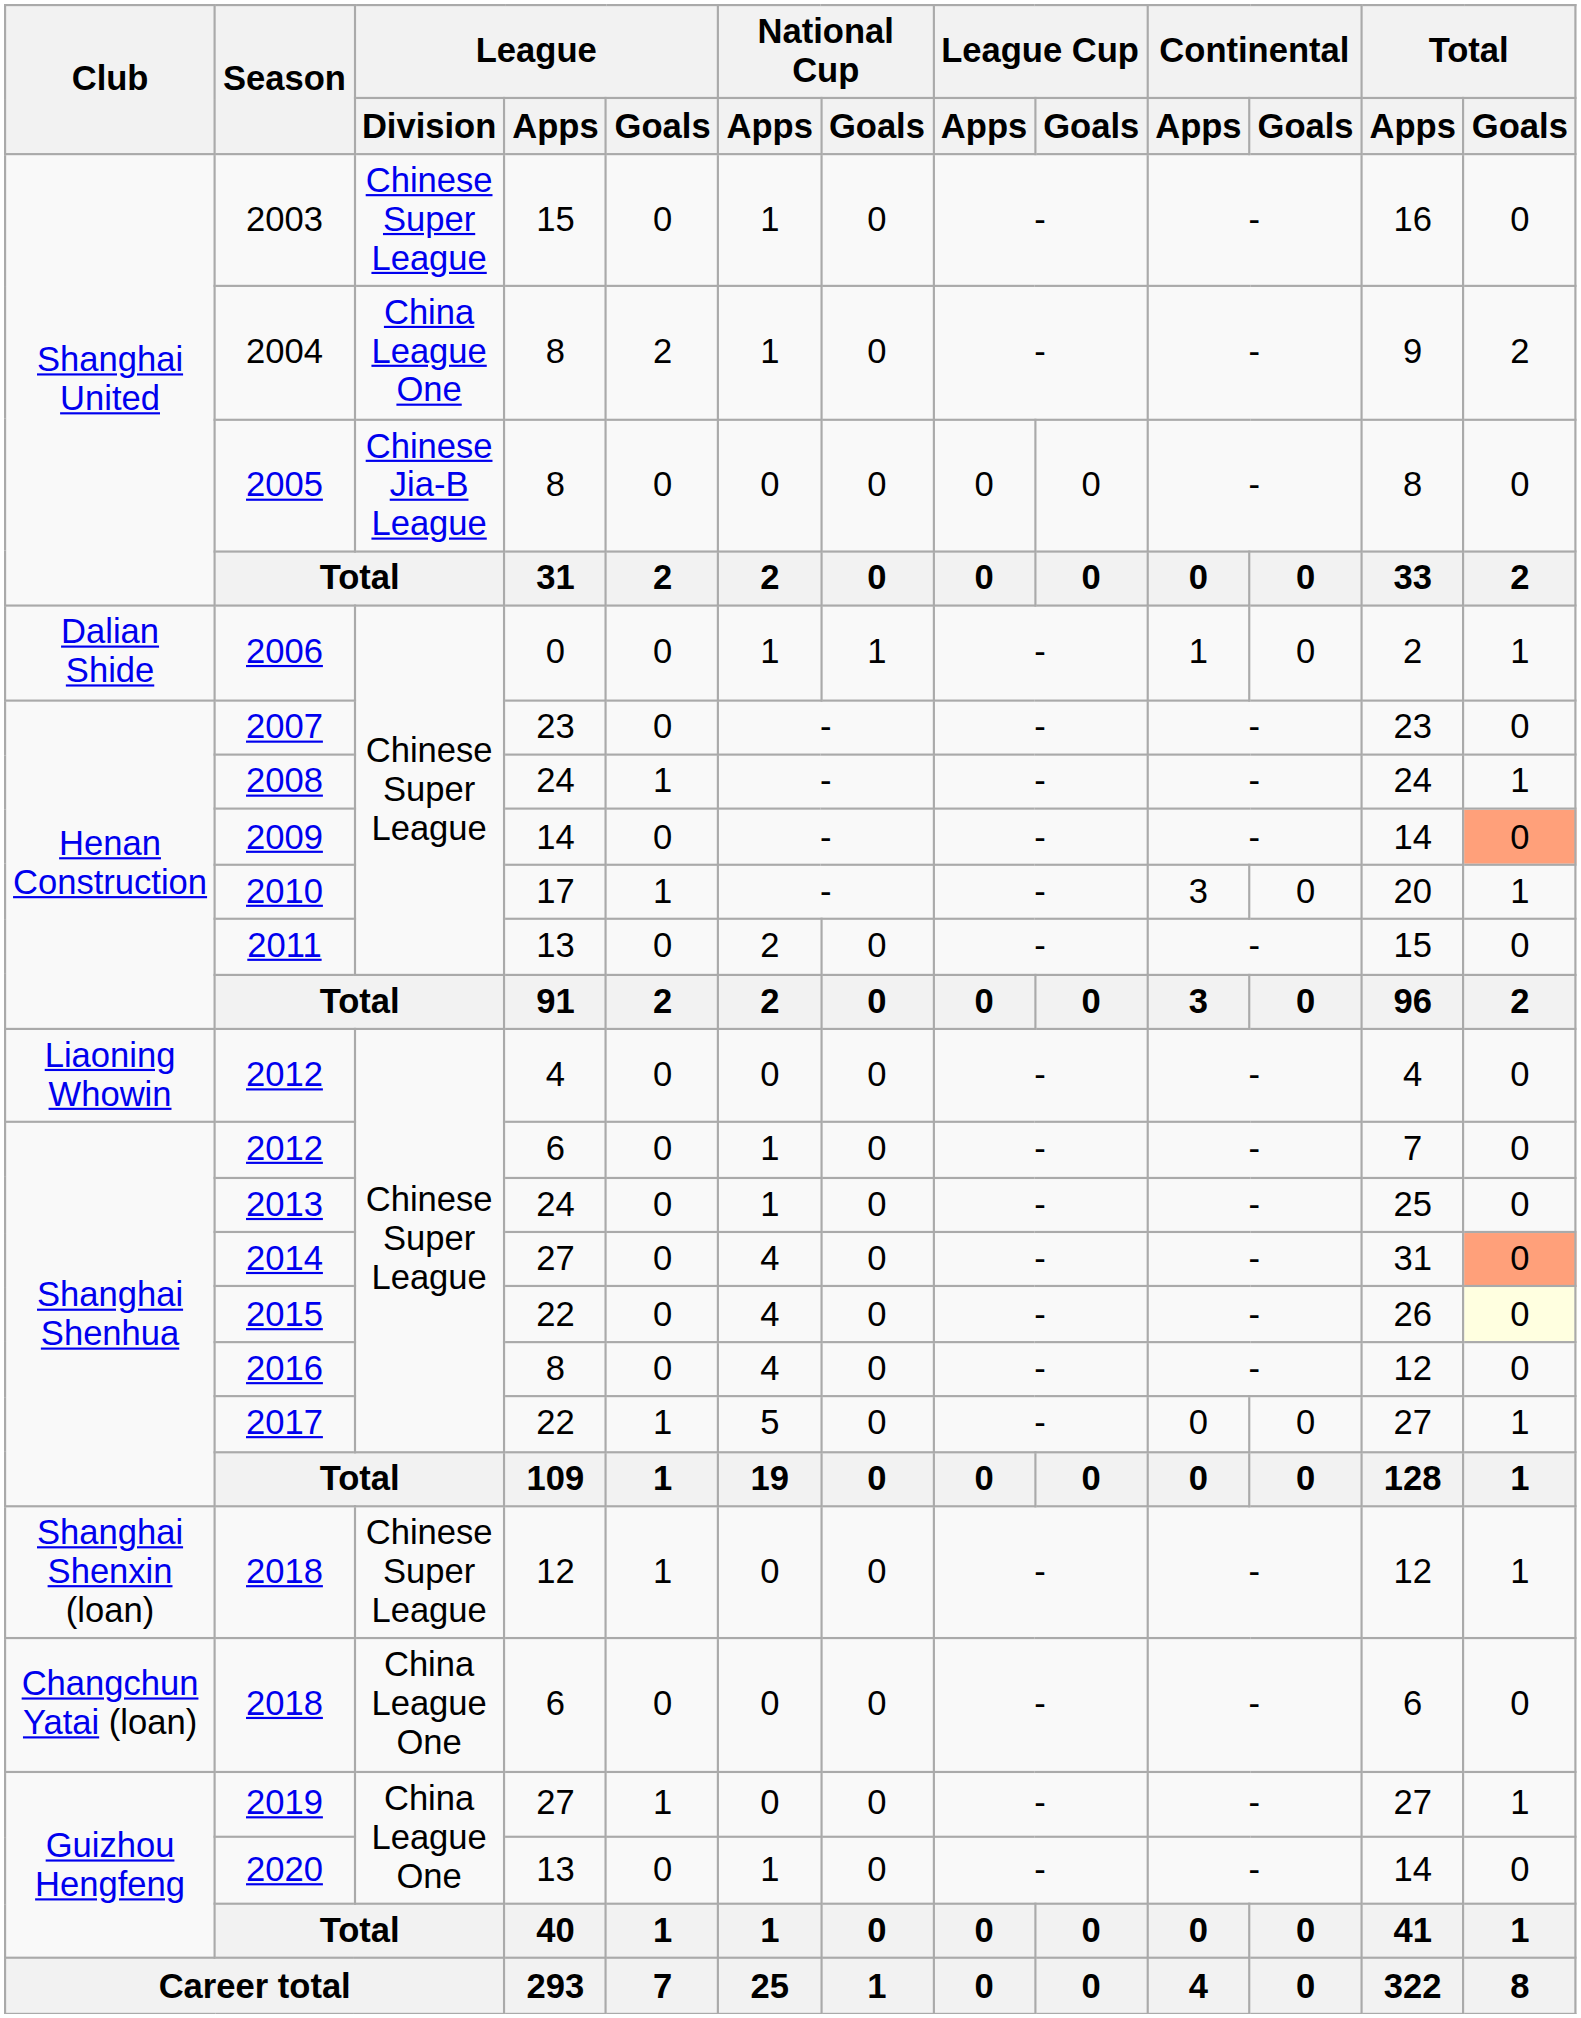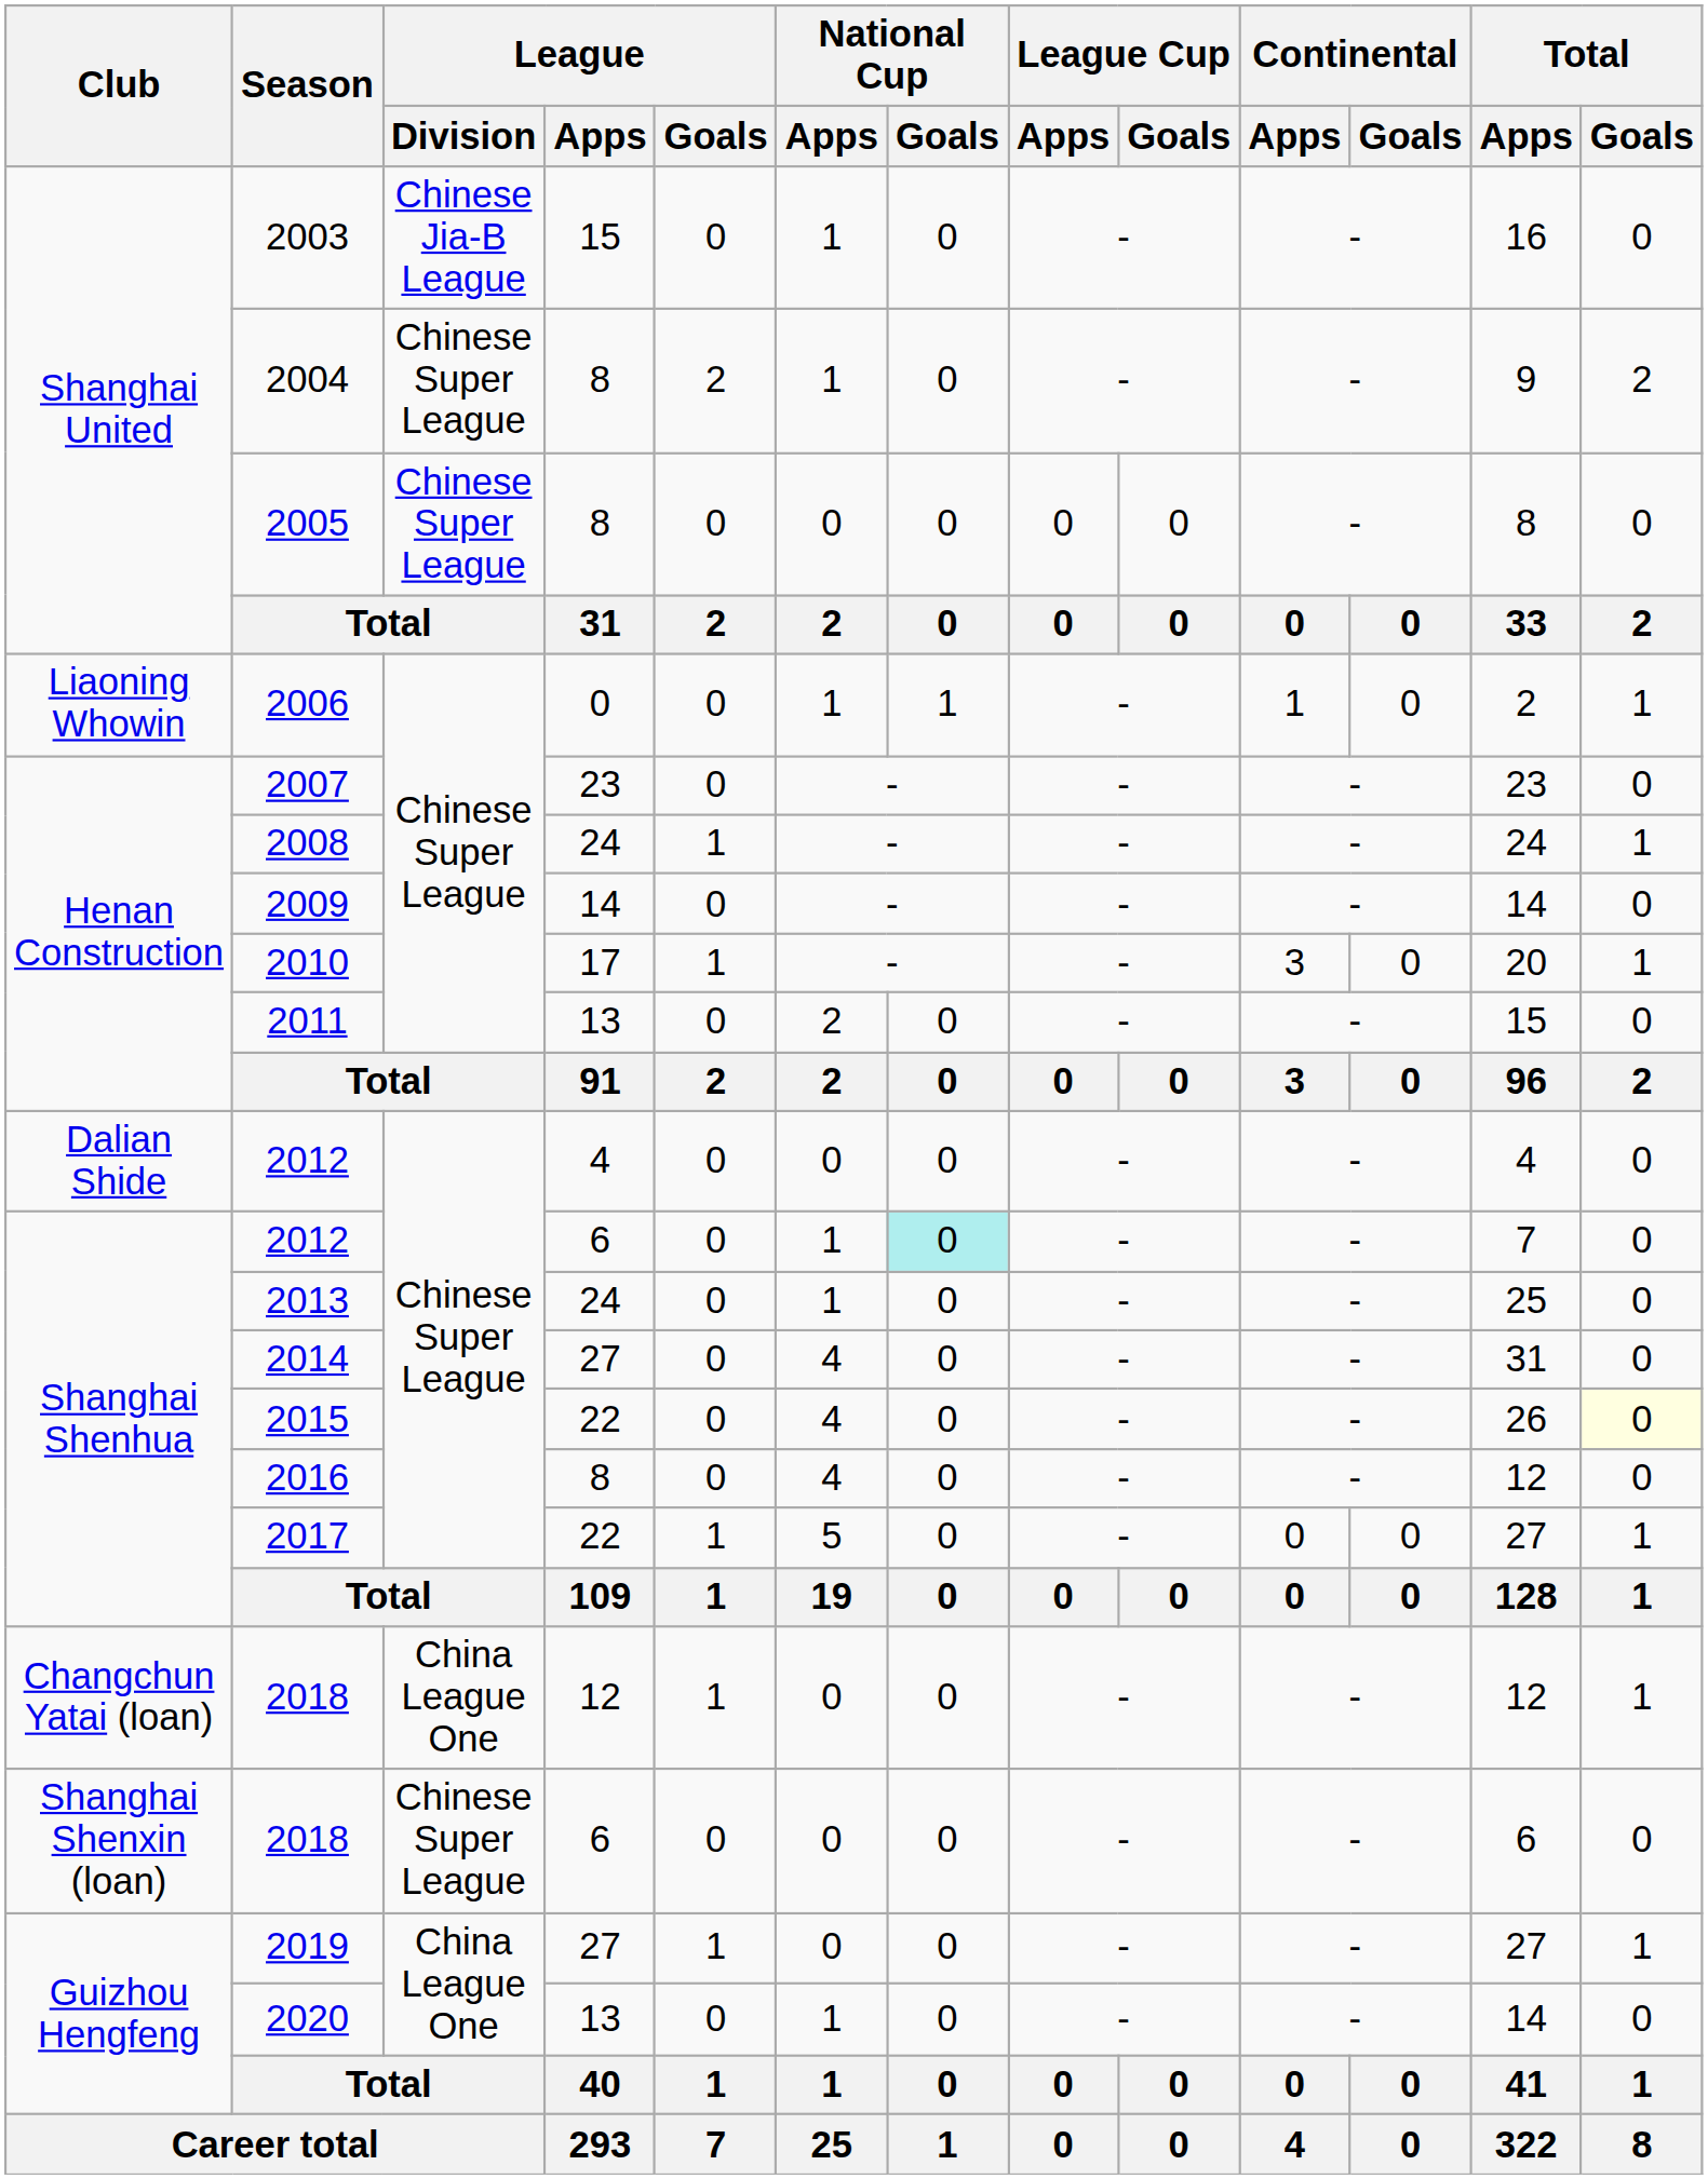2003 | League / Division: Chinese Super League -> Chinese Jia-B League
2004 | League / Division: China League One -> Chinese Super League
2005 | League / Division: Chinese Jia-B League -> Chinese Super League
2006 | Club: Dalian Shide -> Liaoning Whowin
2009 | Total / Goals: lightsalmon background -> no background
2012 / 4 | Club: Liaoning Whowin -> Dalian Shide
2012 / 6 | National Cup / Goals: no background -> paleturquoise background
2014 | Total / Goals: lightsalmon background -> no background
2018 / 12 | Club: Shanghai Shenxin (loan) -> Changchun Yatai (loan)
2018 / 12 | League / Division: Chinese Super League -> China League One
2018 / 6 | Club: Changchun Yatai (loan) -> Shanghai Shenxin (loan)
2018 / 6 | League / Division: China League One -> Chinese Super League
